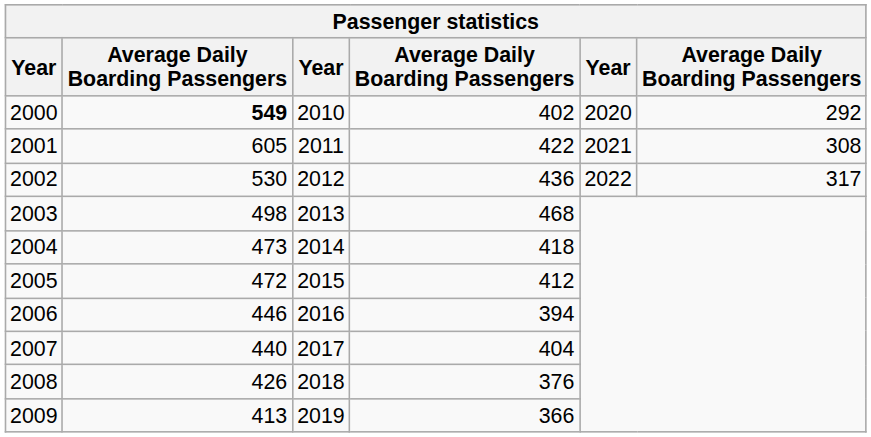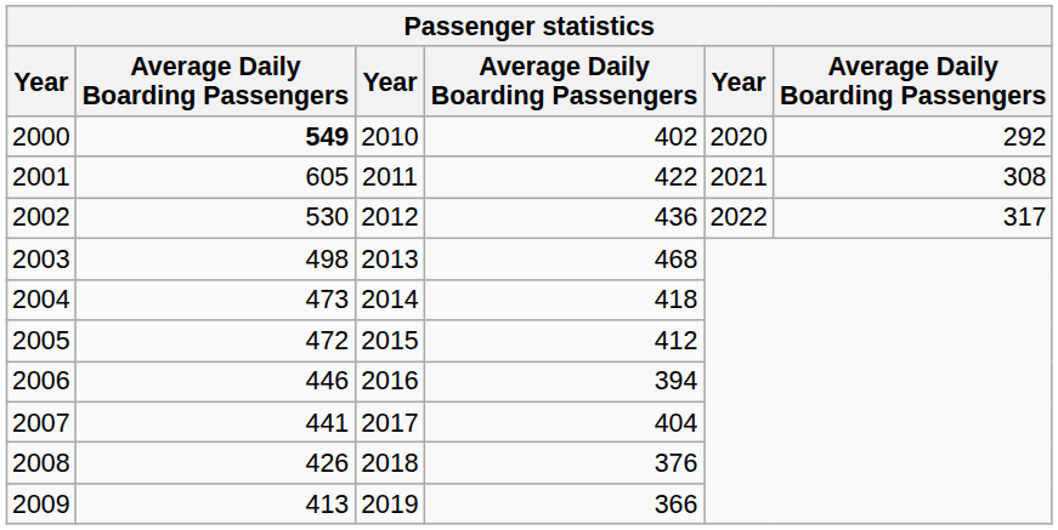2007 | column 2: 440 -> 441
